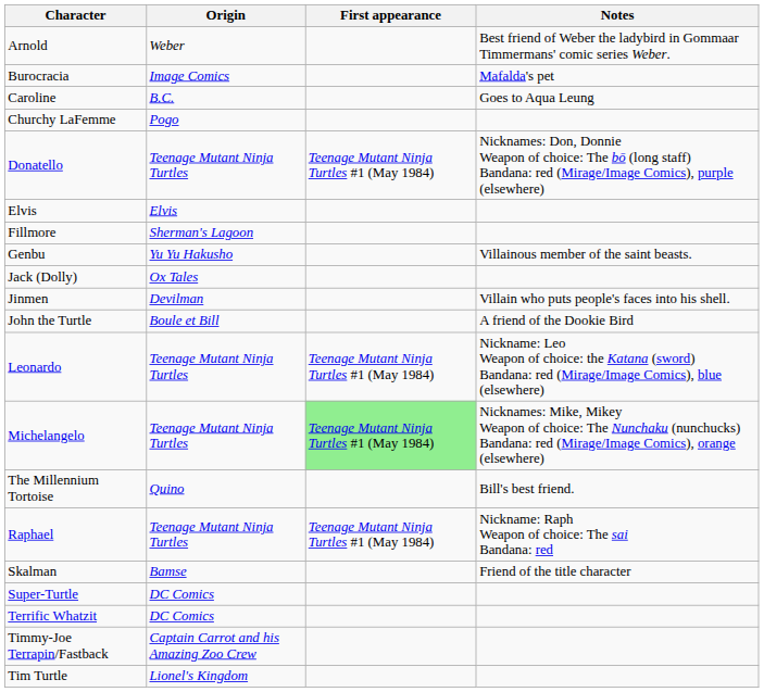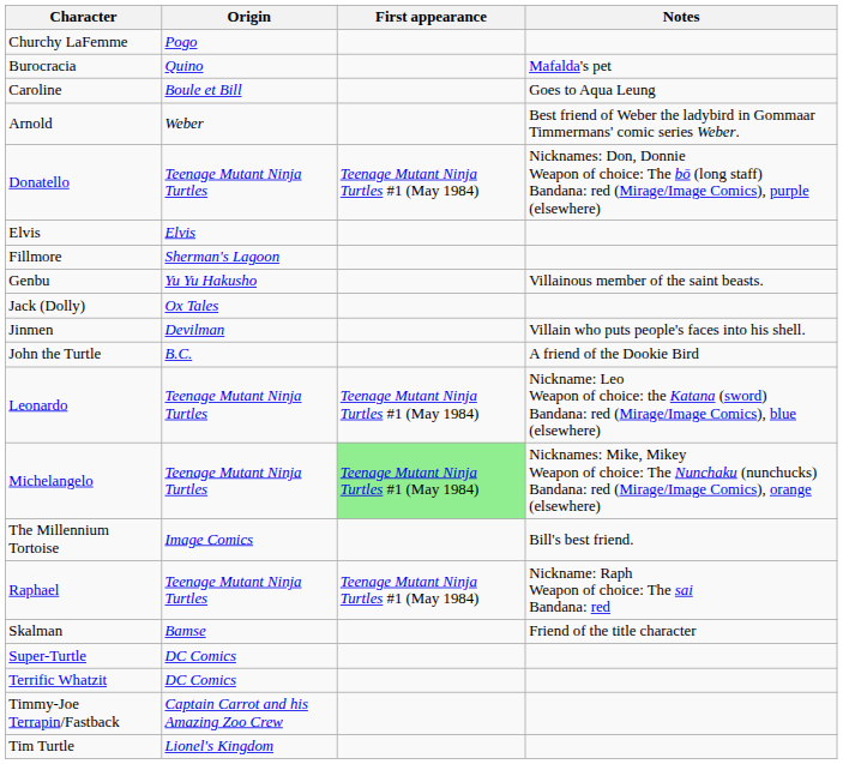rows swapped: Arnold <-> Churchy LaFemme
Burocracia | Origin: Image Comics -> Quino
Caroline | Origin: B.C. -> Boule et Bill
John the Turtle | Origin: Boule et Bill -> B.C.
The Millennium Tortoise | Origin: Quino -> Image Comics
